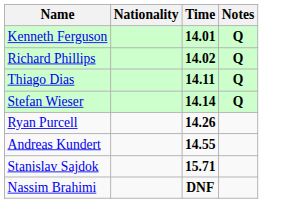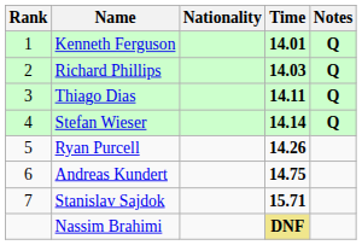+ column: Rank | 1 | 2 | 3 | 4 | 5 | 6 | 7
Richard Phillips | Time: 14.02 -> 14.03
Andreas Kundert | Time: 14.55 -> 14.75
Nassim Brahimi | Time: no background -> khaki background
